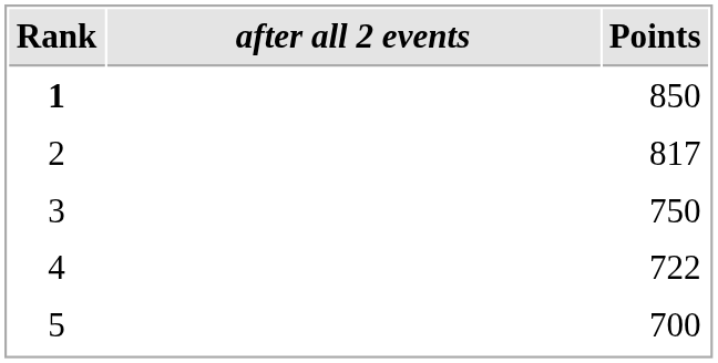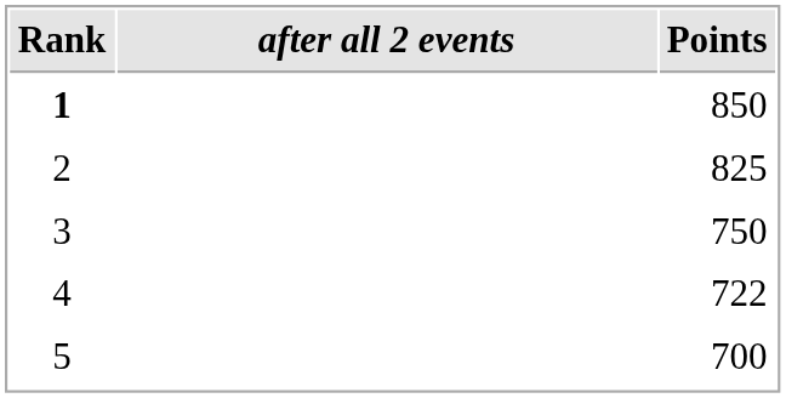2 | Points: 817 -> 825
